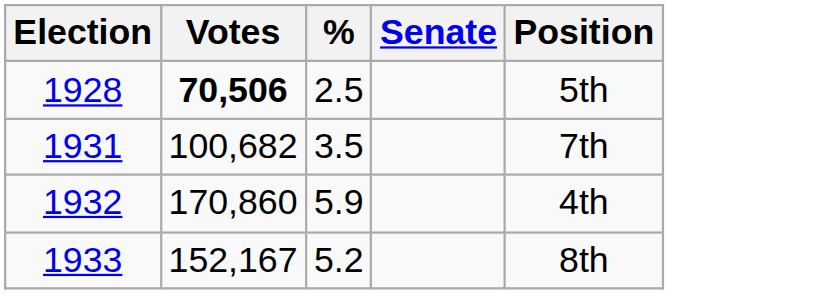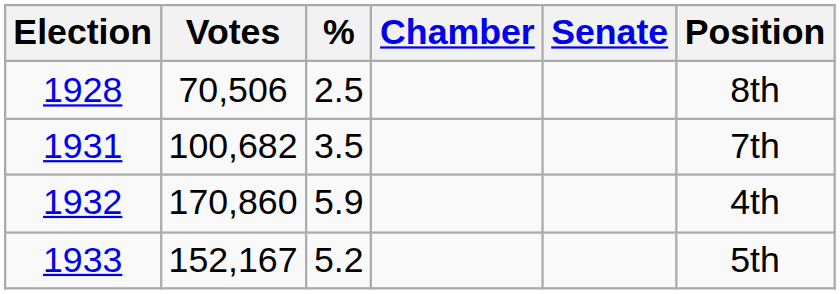+ column: Chamber
1928 | Votes: bold -> normal
1928 | Position: 5th -> 8th
1933 | Position: 8th -> 5th
